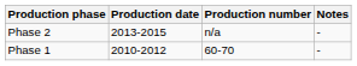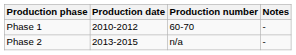rows swapped: Phase 1 <-> Phase 2
